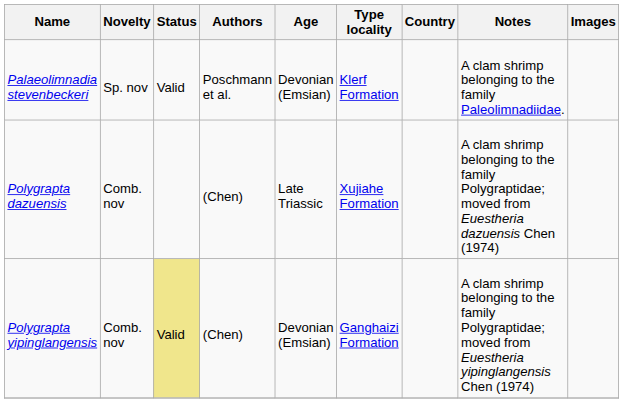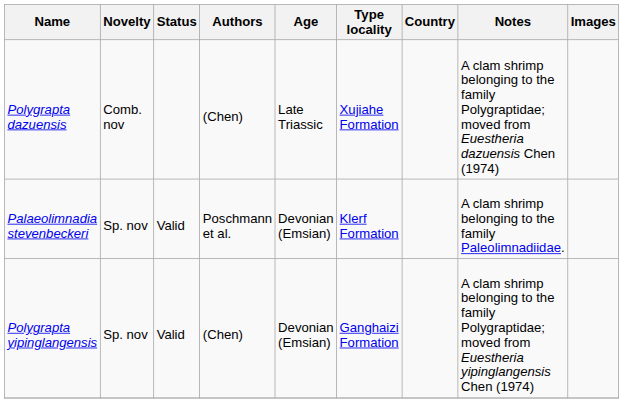rows swapped: Palaeolimnadia stevenbeckeri <-> Polygrapta dazuensis
Polygrapta yipinglangensis | Novelty: Comb. nov -> Sp. nov
Polygrapta yipinglangensis | Status: khaki background -> no background
